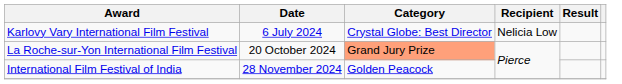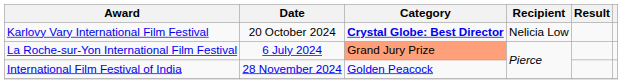Karlovy Vary International Film Festival | Date: 6 July 2024 -> 20 October 2024
Karlovy Vary International Film Festival | Category: normal -> bold
La Roche-sur-Yon International Film Festival | Date: 20 October 2024 -> 6 July 2024
